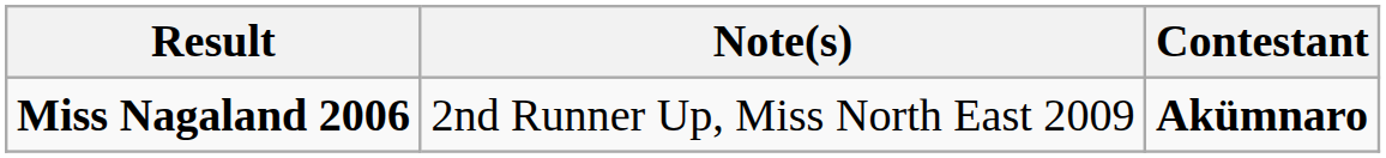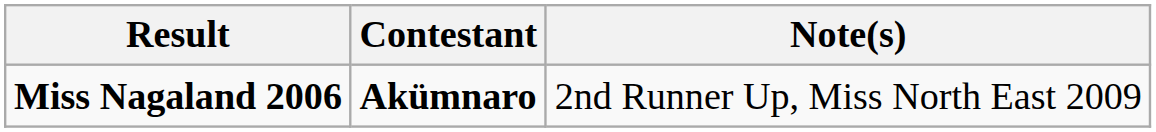columns swapped: Contestant <-> Note(s)
